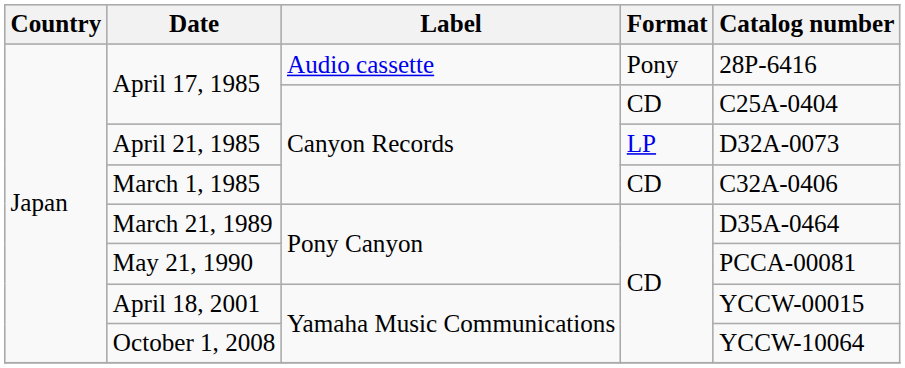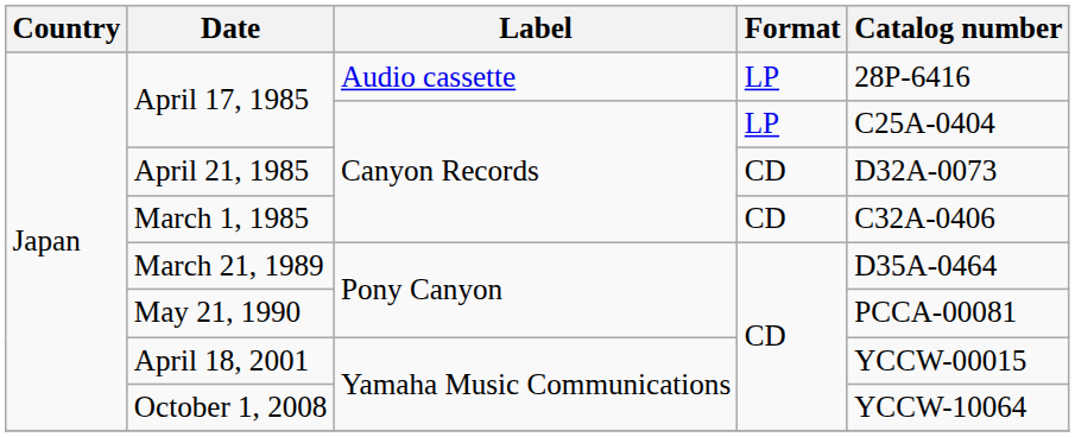April 17, 1985 / Audio cassette | Format: Pony -> LP
April 17, 1985 / Canyon Records | Format: CD -> LP
April 21, 1985 | Format: LP -> CD
